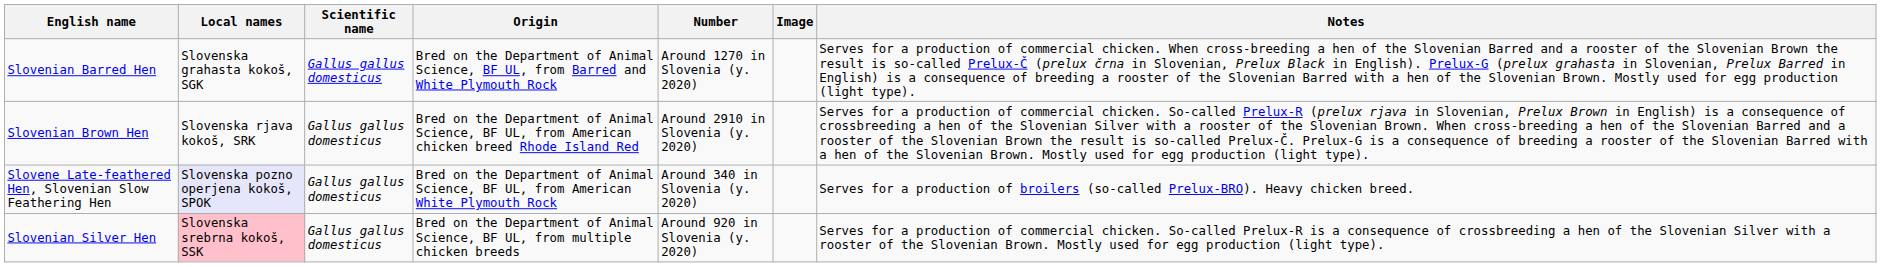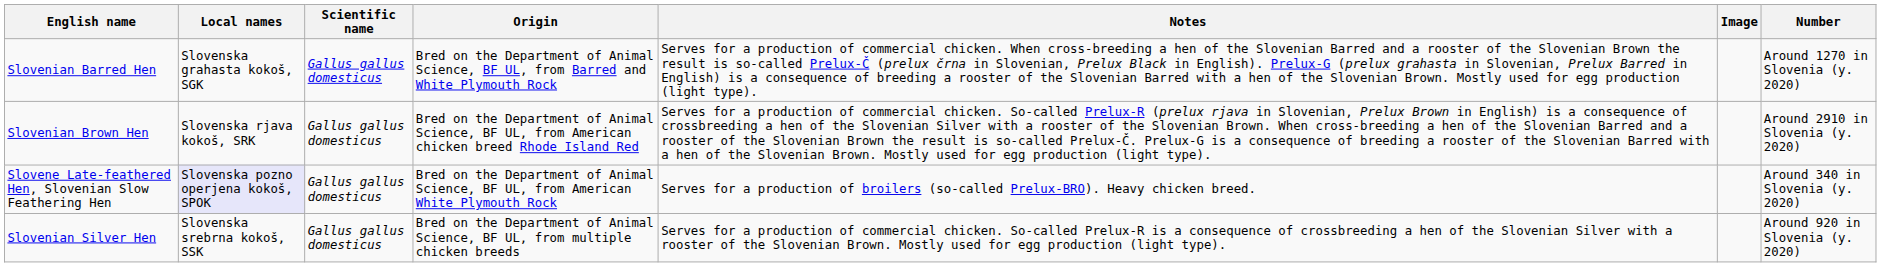columns swapped: Number <-> Notes
Slovenian Silver Hen | Local names: pink background -> no background
